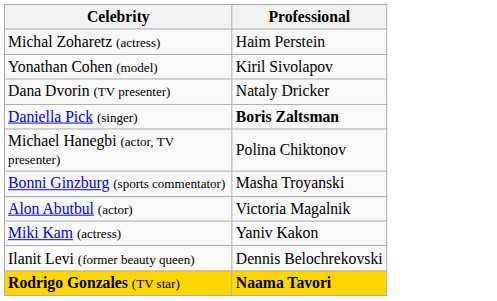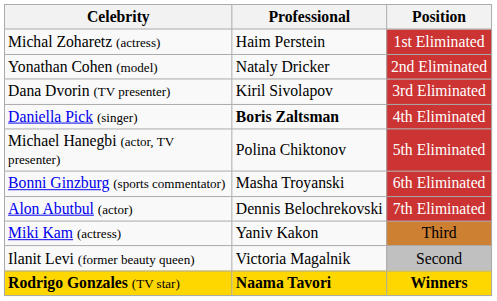+ column: Position | 1st Eliminated | 2nd Eliminated | 3rd Eliminated | 4th Eliminated | 5th Eliminated | 6th Eliminated | 7th Eliminated | Third | Second | Winners
Yonathan Cohen (model) | Professional: Kiril Sivolapov -> Nataly Dricker
Dana Dvorin (TV presenter) | Professional: Nataly Dricker -> Kiril Sivolapov
Alon Abutbul (actor) | Professional: Victoria Magalnik -> Dennis Belochrekovski
Ilanit Levi (former beauty queen) | Professional: Dennis Belochrekovski -> Victoria Magalnik
